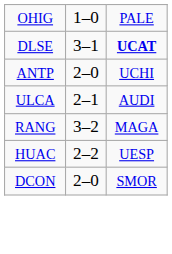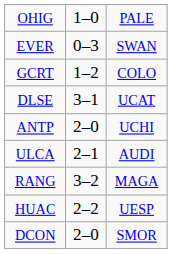+ row: EVER | 0–3 | SWAN
+ row: GCRT | 1–2 | COLO
DLSE | column 3: bold -> normal
